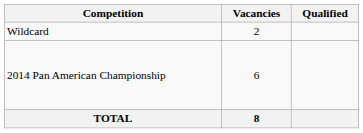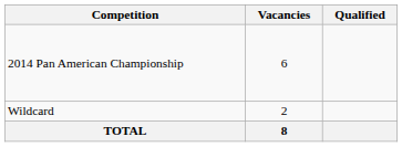rows swapped: 2014 Pan American Championship <-> Wildcard
